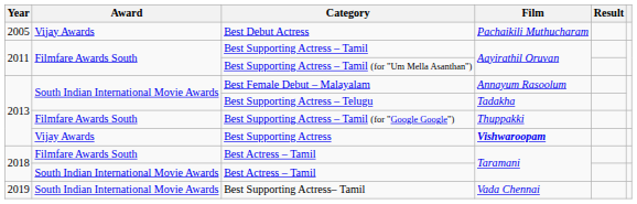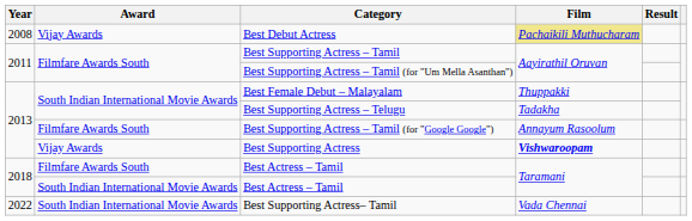Best Debut Actress | Year: 2005 -> 2008
Best Debut Actress | Film: no background -> khaki background
Best Female Debut – Malayalam | Film: Annayum Rasoolum -> Thuppakki
Best Supporting Actress – Tamil (for "Google Google") | Film: Thuppakki -> Annayum Rasoolum
Best Supporting Actress– Tamil | Year: 2019 -> 2022
